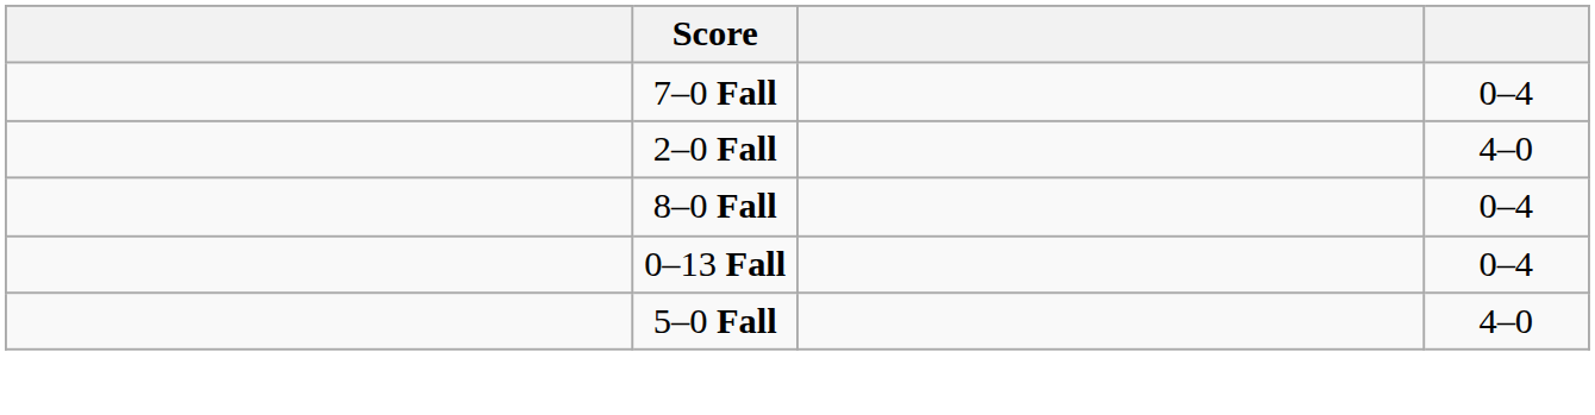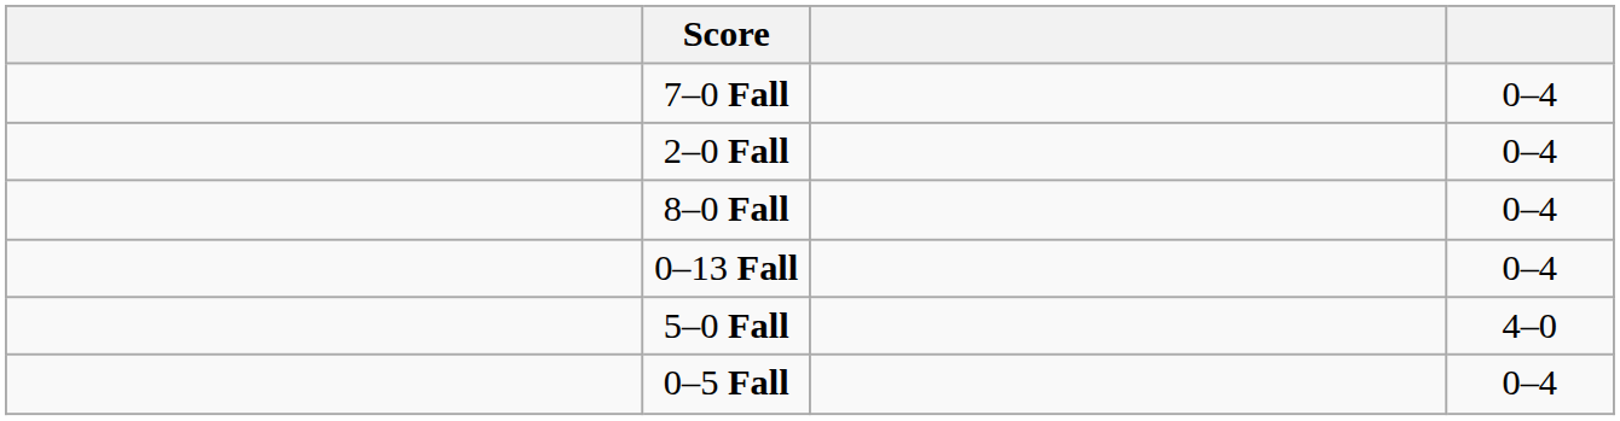2–0 Fall | column 4: 4–0 -> 0–4
+ row: 0–5 Fall | 0–4
